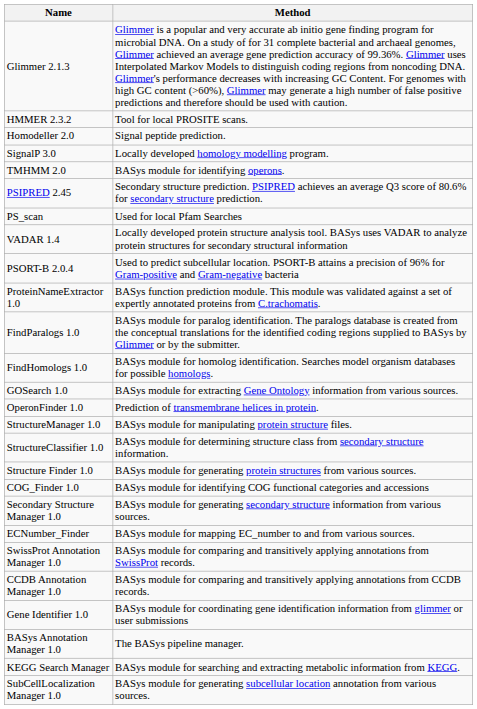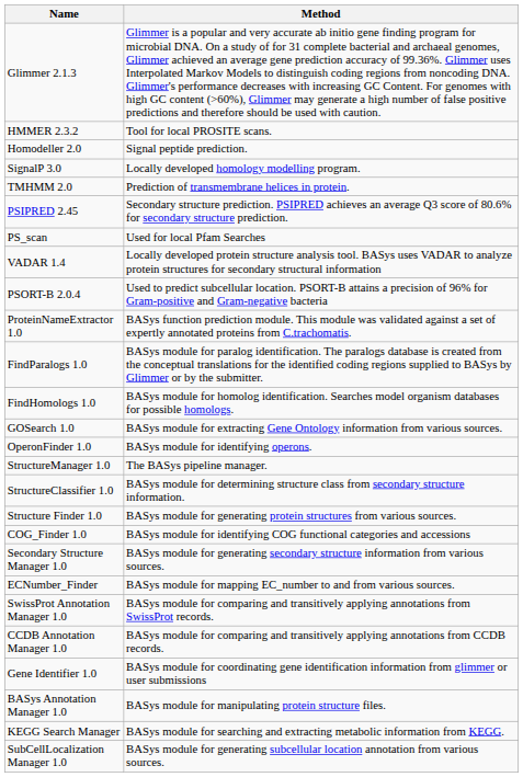TMHMM 2.0 | Method: BASys module for identifying operons. -> Prediction of transmembrane helices in protein.
OperonFinder 1.0 | Method: Prediction of transmembrane helices in protein. -> BASys module for identifying operons.
StructureManager 1.0 | Method: BASys module for manipulating protein structure files. -> The BASys pipeline manager.
BASys Annotation Manager 1.0 | Method: The BASys pipeline manager. -> BASys module for manipulating protein structure files.
